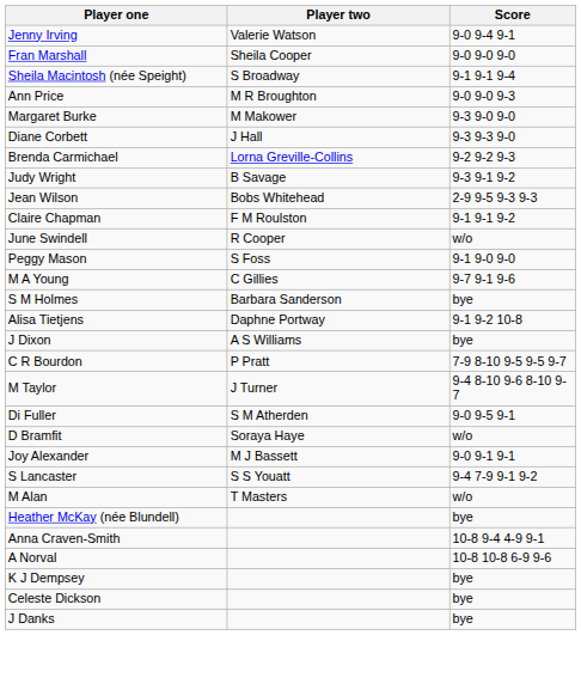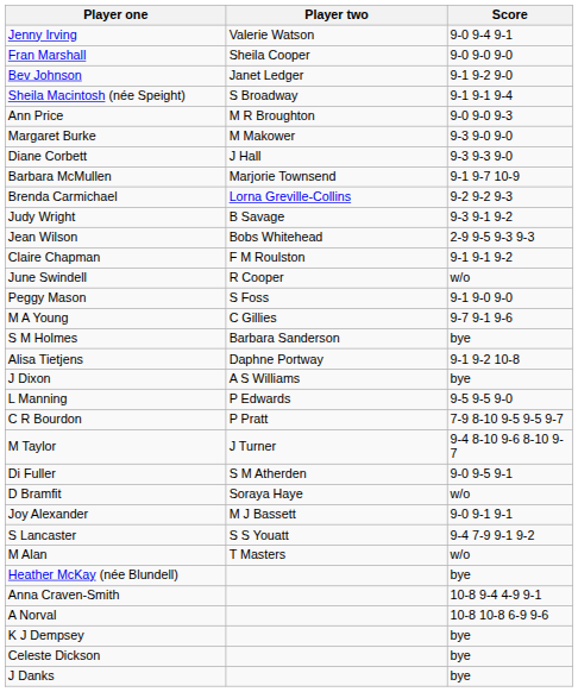+ row: Bev Johnson | Janet Ledger | 9-1 9-2 9-0
+ row: Barbara McMullen | Marjorie Townsend | 9-1 9-7 10-9
+ row: L Manning | P Edwards | 9-5 9-5 9-0
